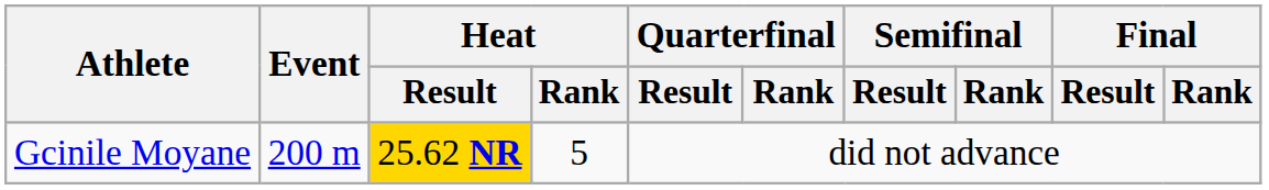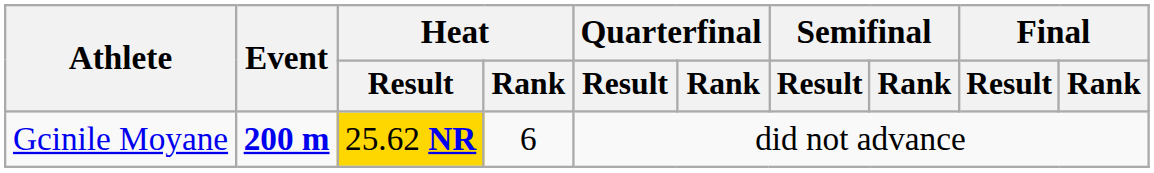Gcinile Moyane | Event: normal -> bold
Gcinile Moyane | Heat / Rank: 5 -> 6
